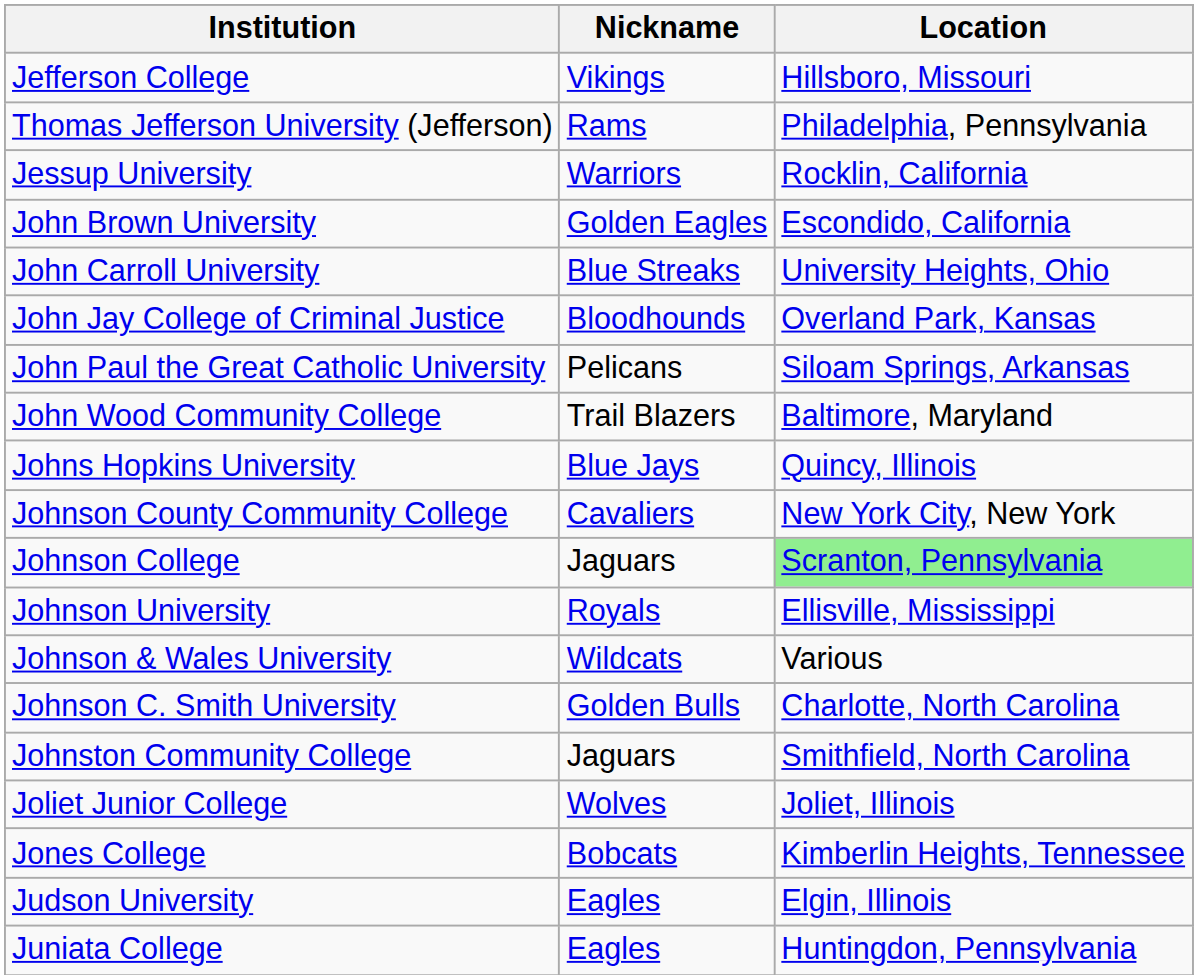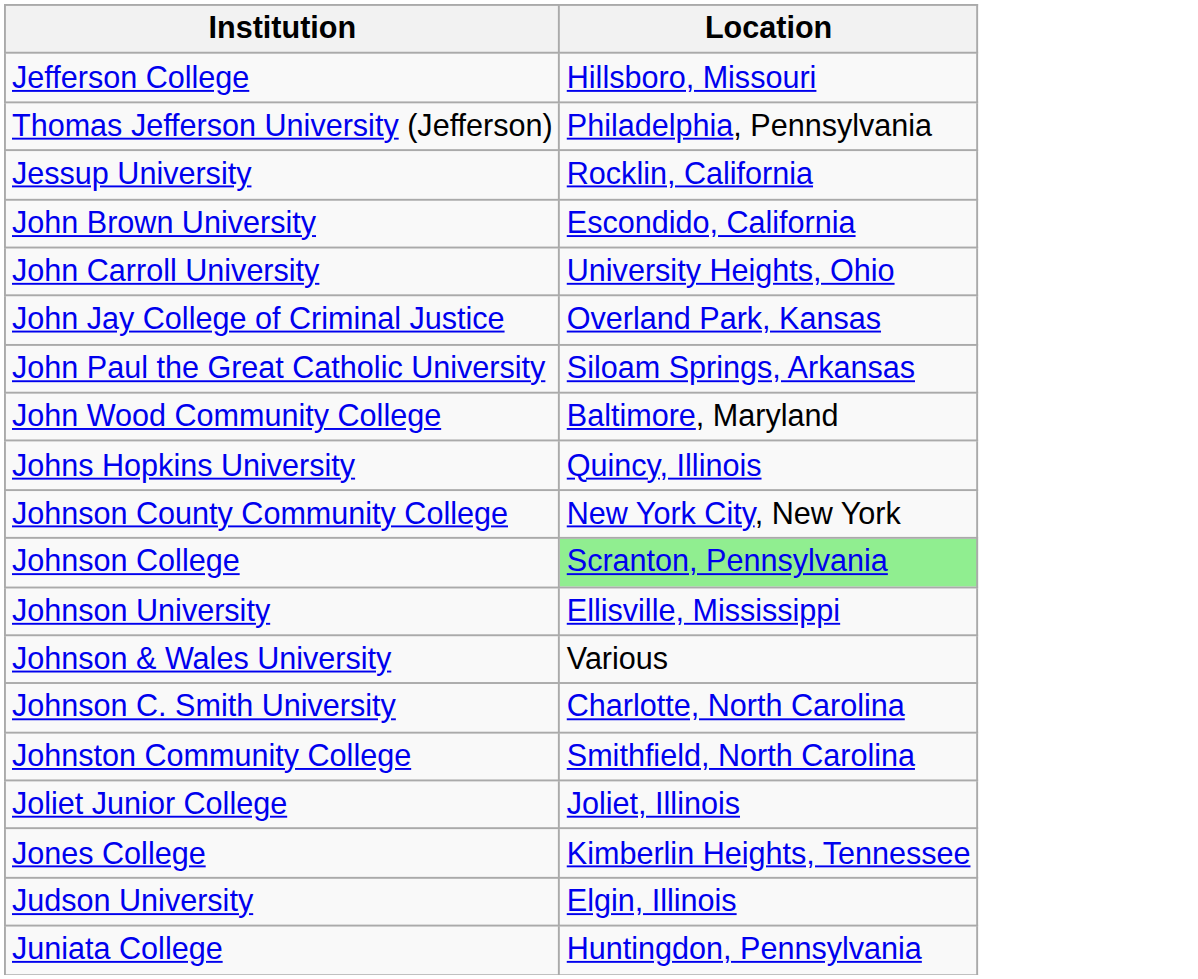- column: Nickname | Vikings | Rams | Warriors | Golden Eagles | Blue Streaks | Bloodhounds | Pelicans | Trail Blazers | Blue Jays | Cavaliers | Jaguars | Royals | Wildcats | Golden Bulls | Jaguars | Wolves | Bobcats | Eagles | Eagles
